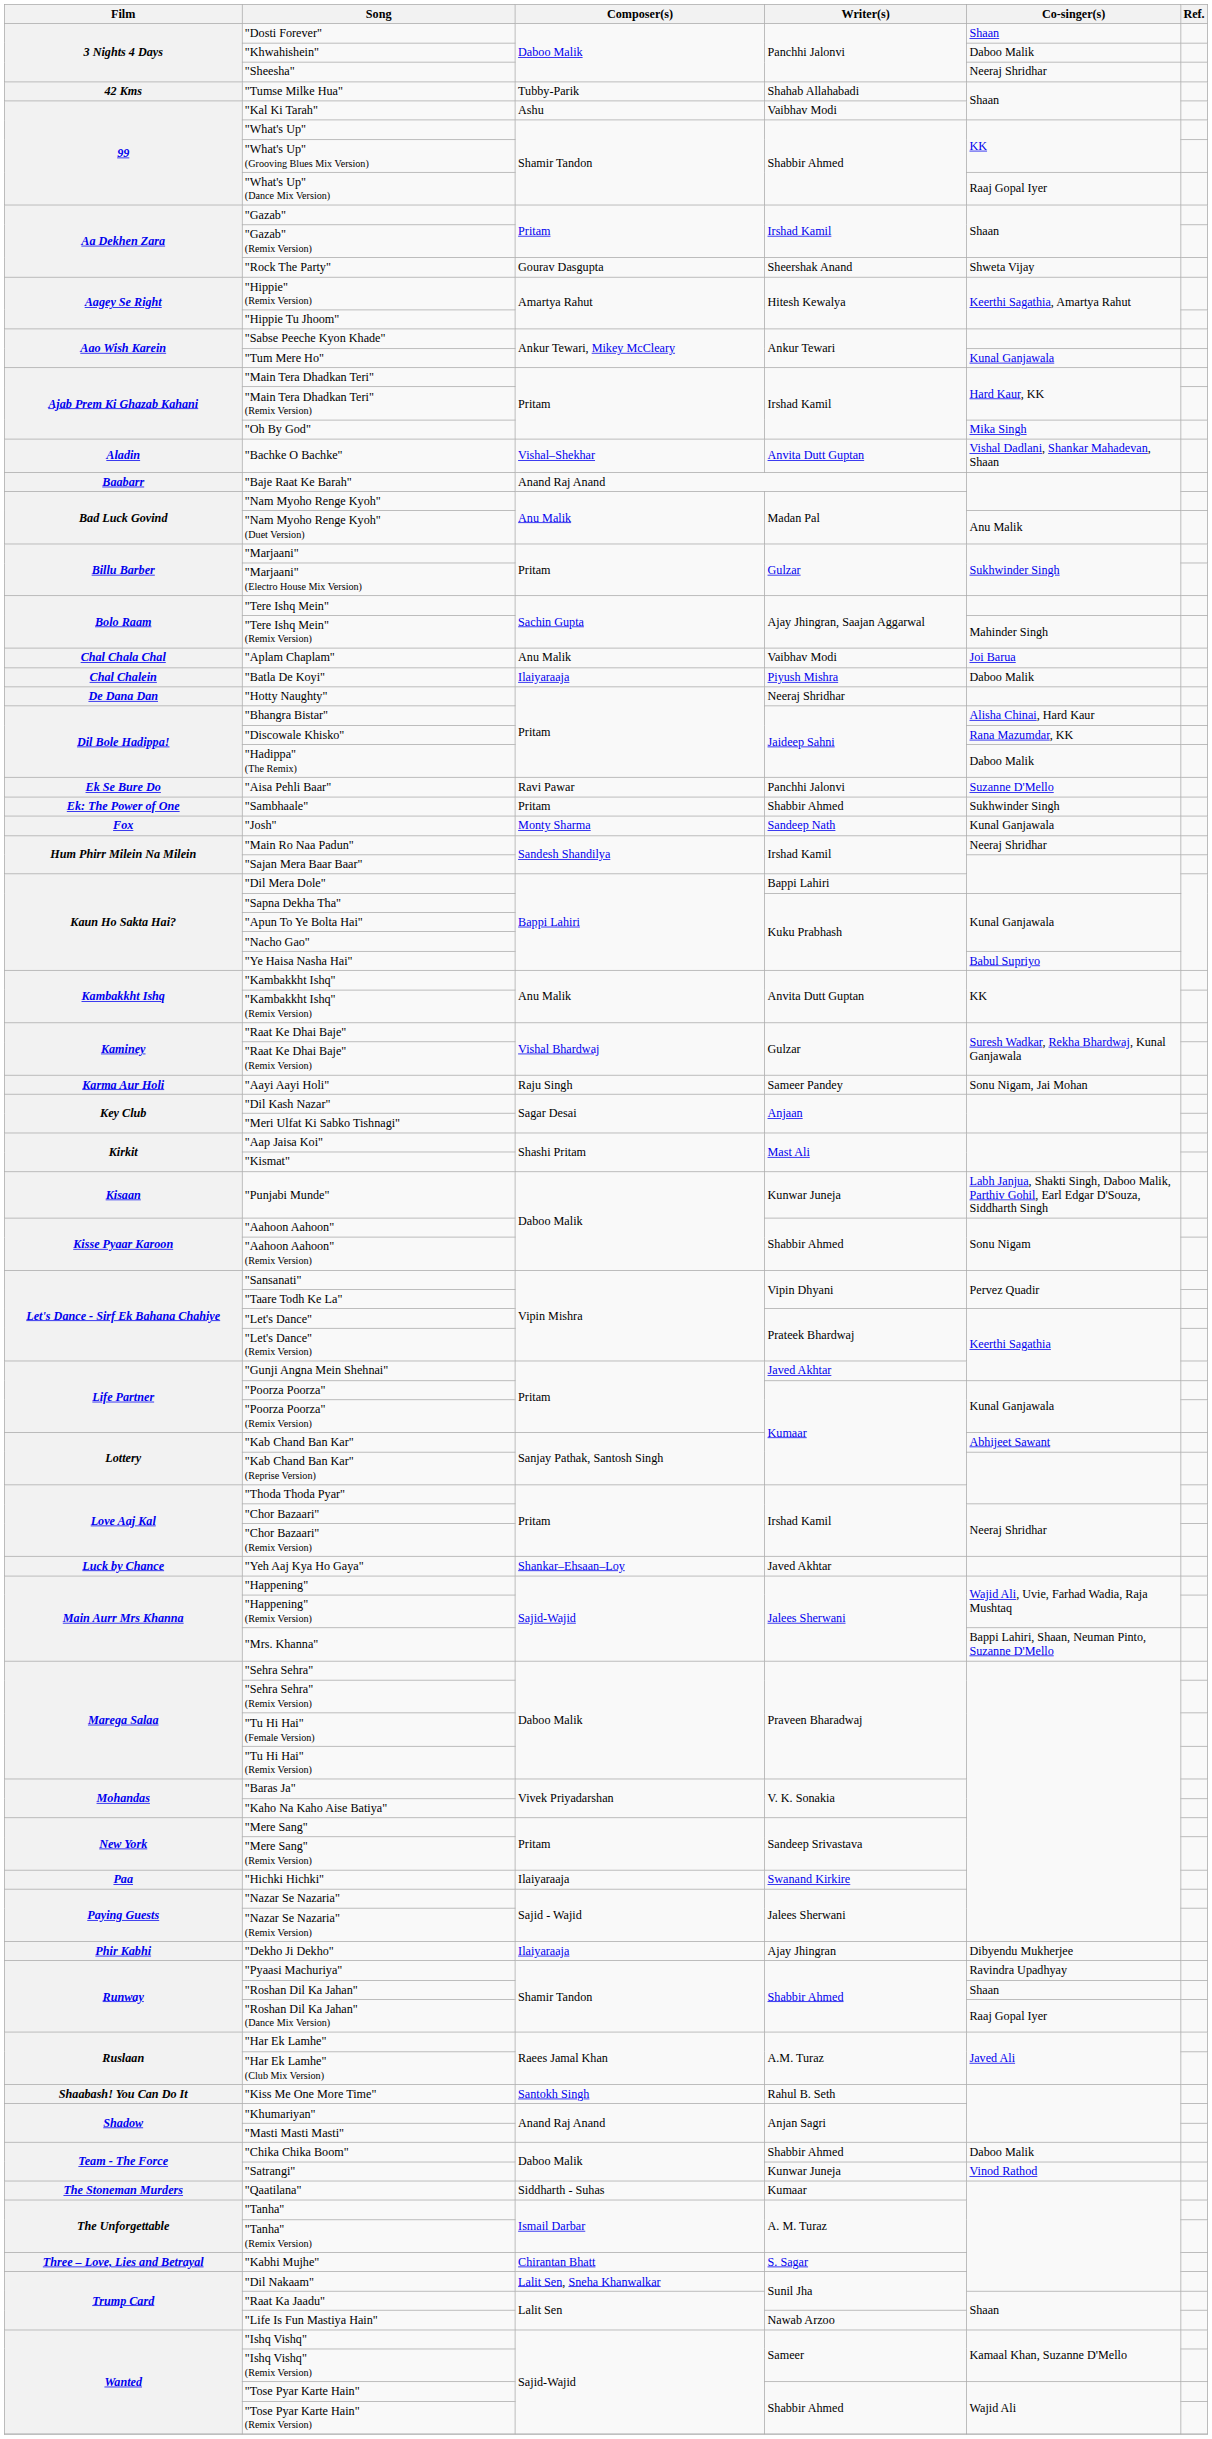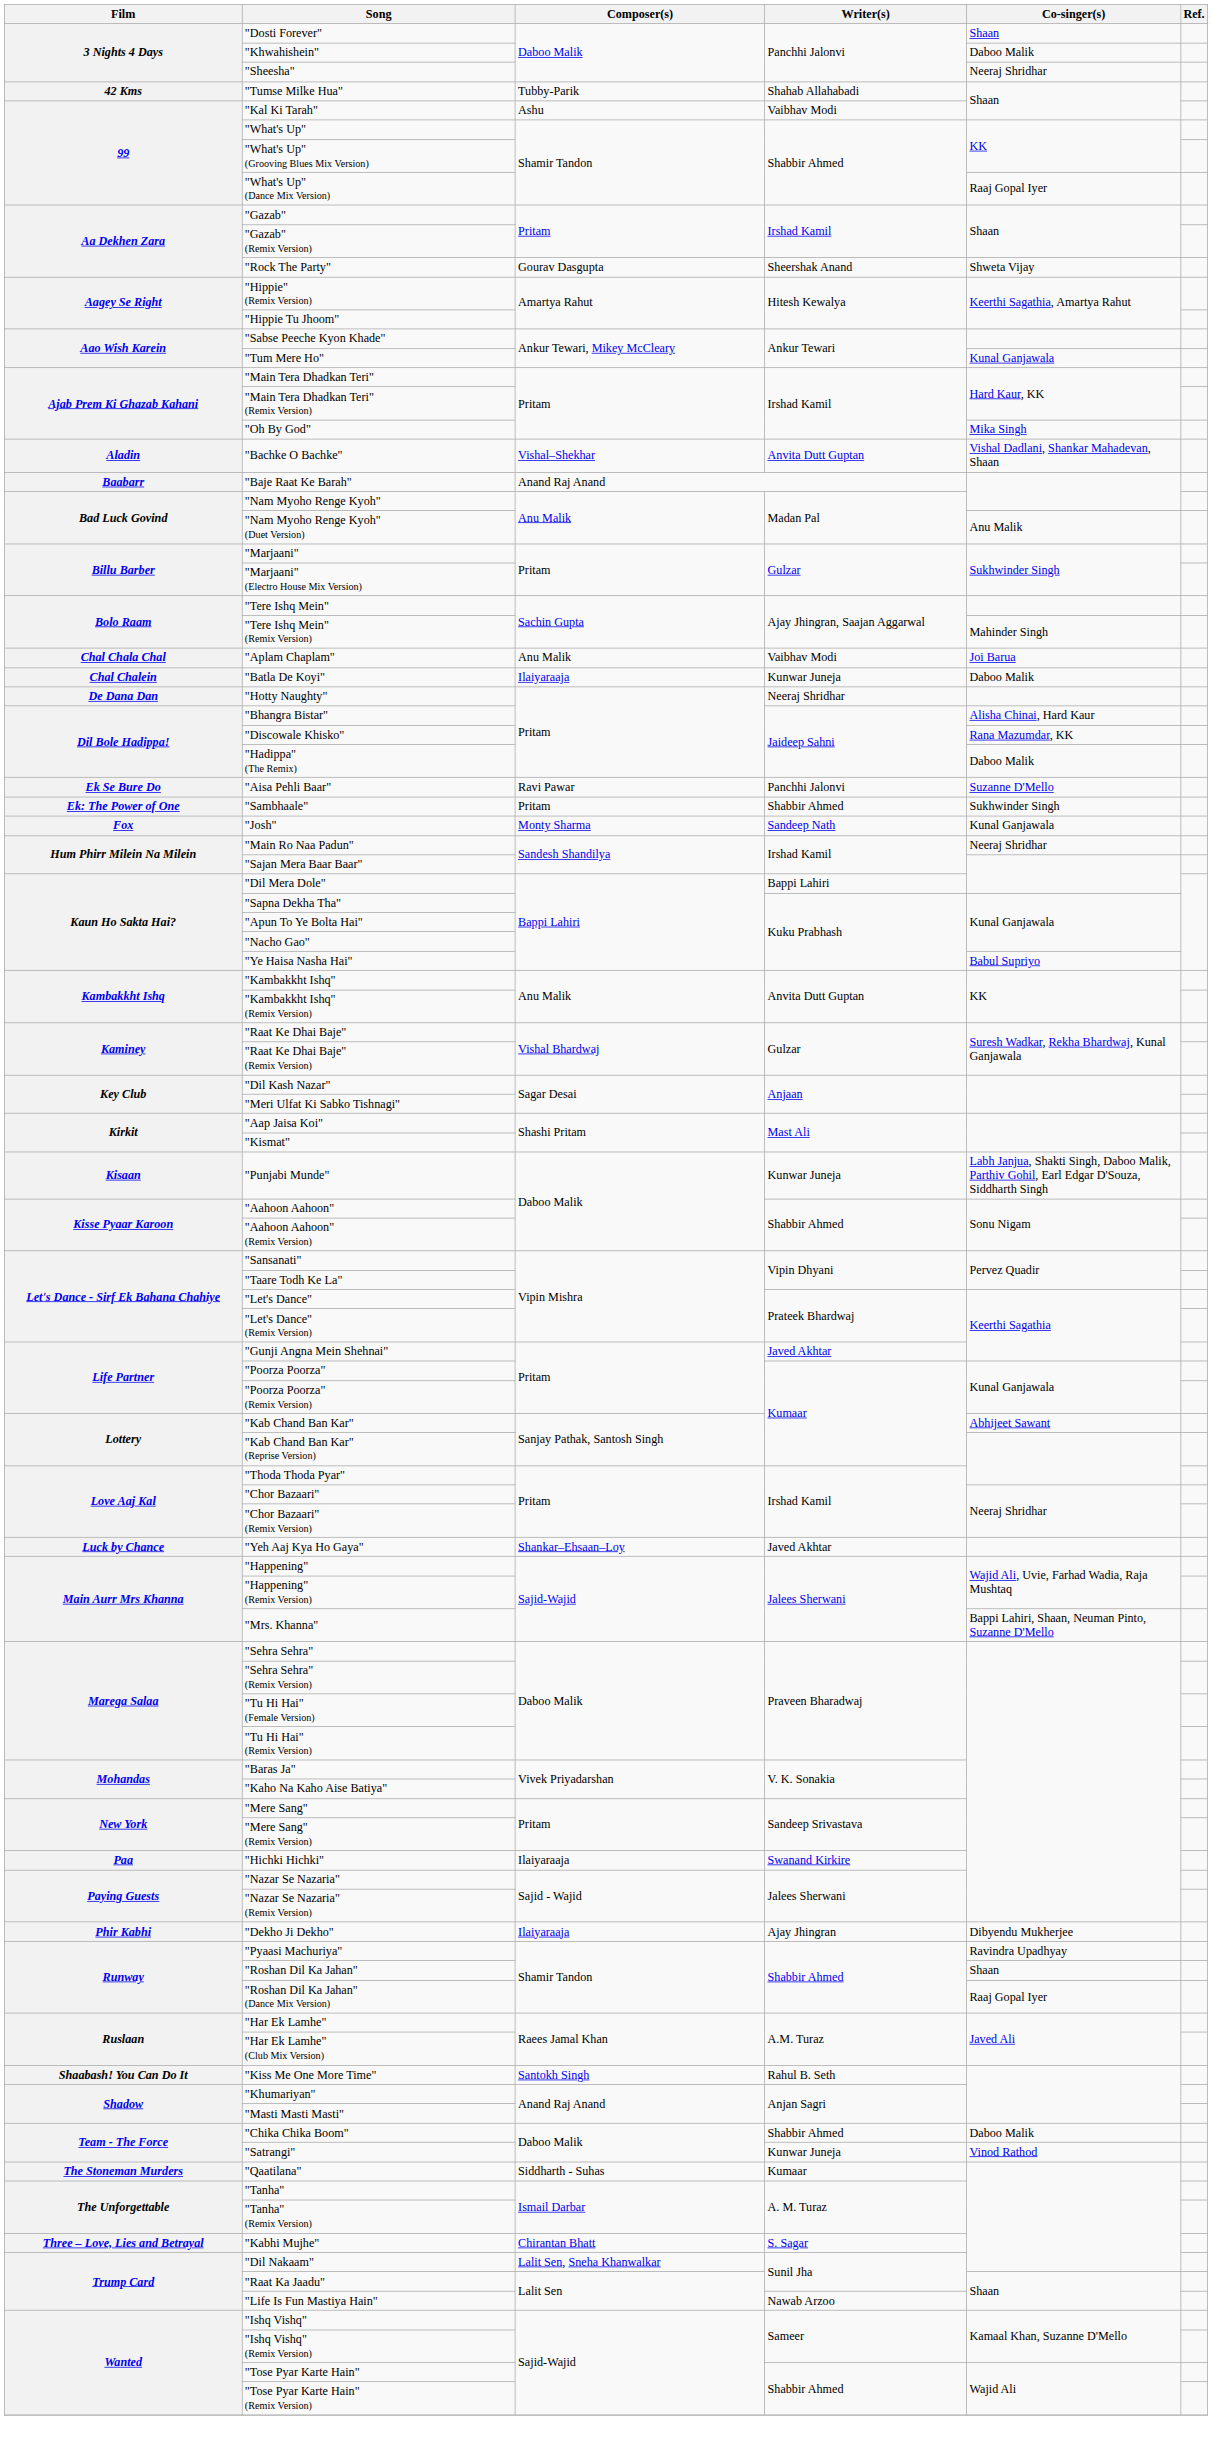"Batla De Koyi" | Writer(s): Piyush Mishra -> Kunwar Juneja
- row: Karma Aur Holi | "Aayi Aayi Holi" | Raju Singh | Sameer Pandey | Sonu Nigam, Jai Mohan
